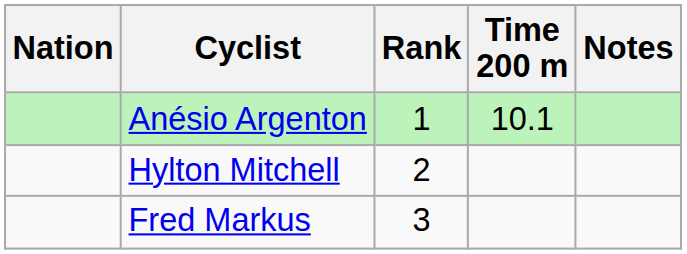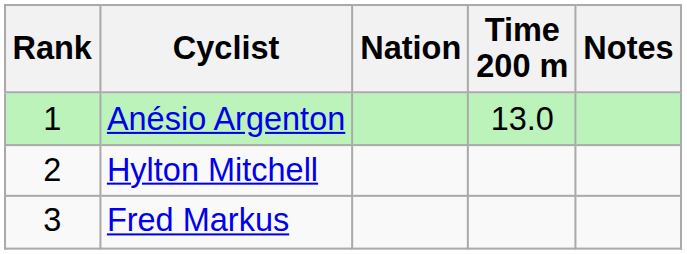columns swapped: Rank <-> Nation
Anésio Argenton | Time 200 m: 10.1 -> 13.0
